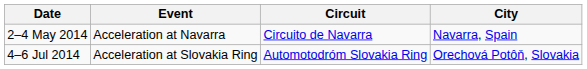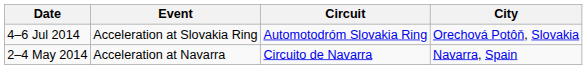rows swapped: 2–4 May 2014 <-> 4–6 Jul 2014
